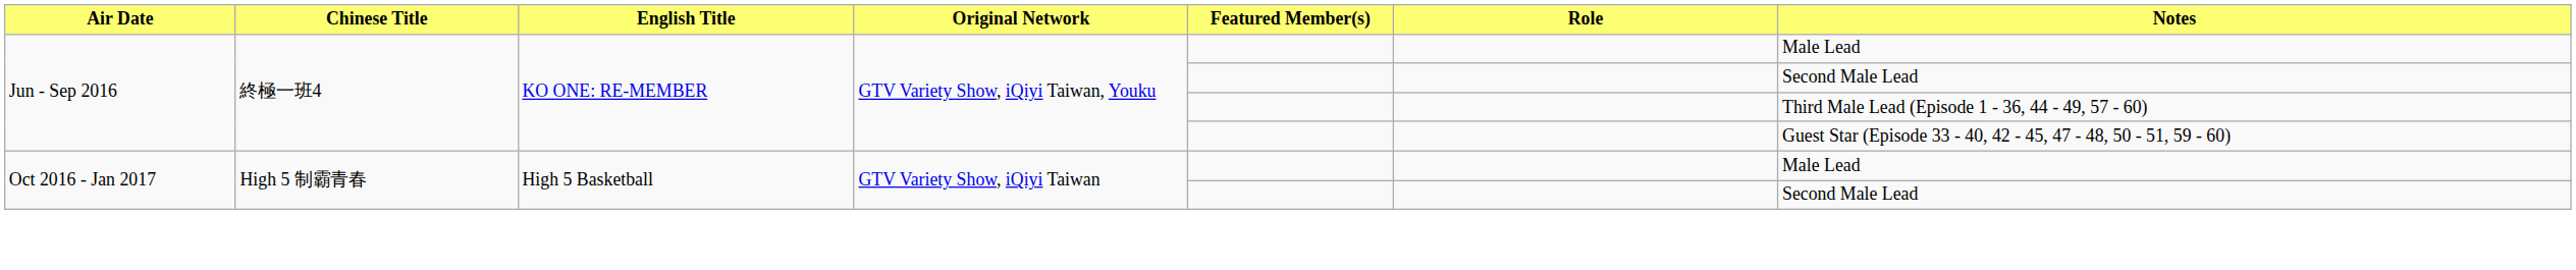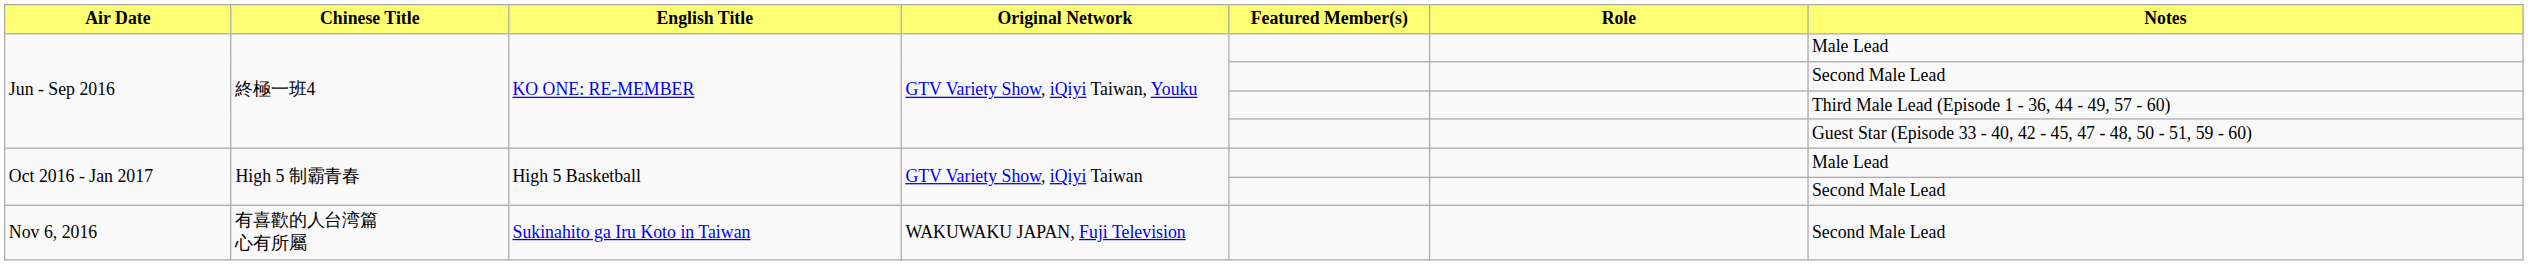+ row: Nov 6, 2016 | 有喜歡的人台湾篇 心有所屬 | Sukinahito ga Iru Koto in Taiwan | WAKUWAKU JAPAN, Fuji Television | Second Male Lead
